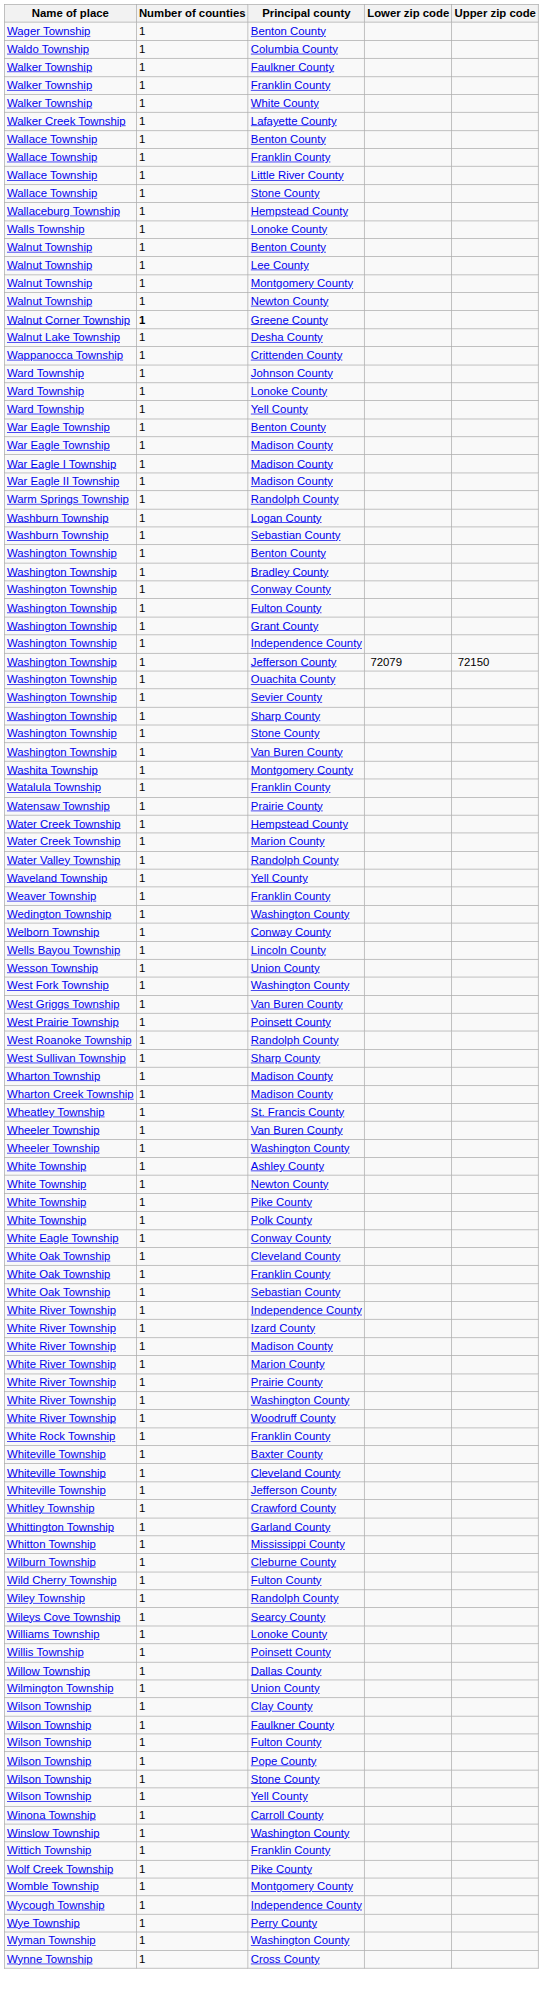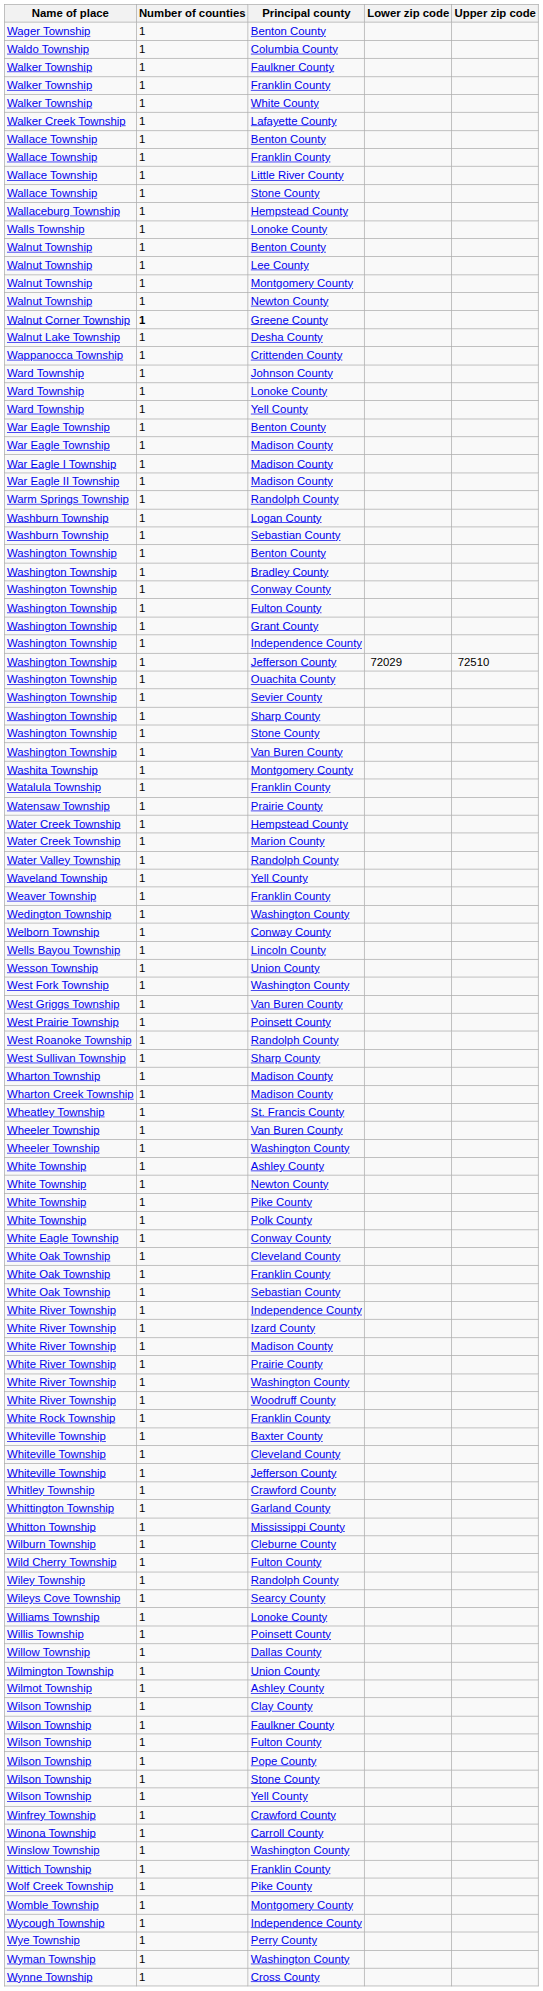Washington Township / Jefferson County | Lower zip code: 72079 -> 72029
Washington Township / Jefferson County | Upper zip code: 72150 -> 72510
- row: White River Township | 1 | Marion County
+ row: Wilmot Township | 1 | Ashley County
+ row: Winfrey Township | 1 | Crawford County
